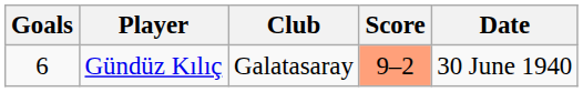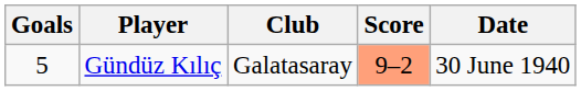Gündüz Kılıç | Goals: 6 -> 5
